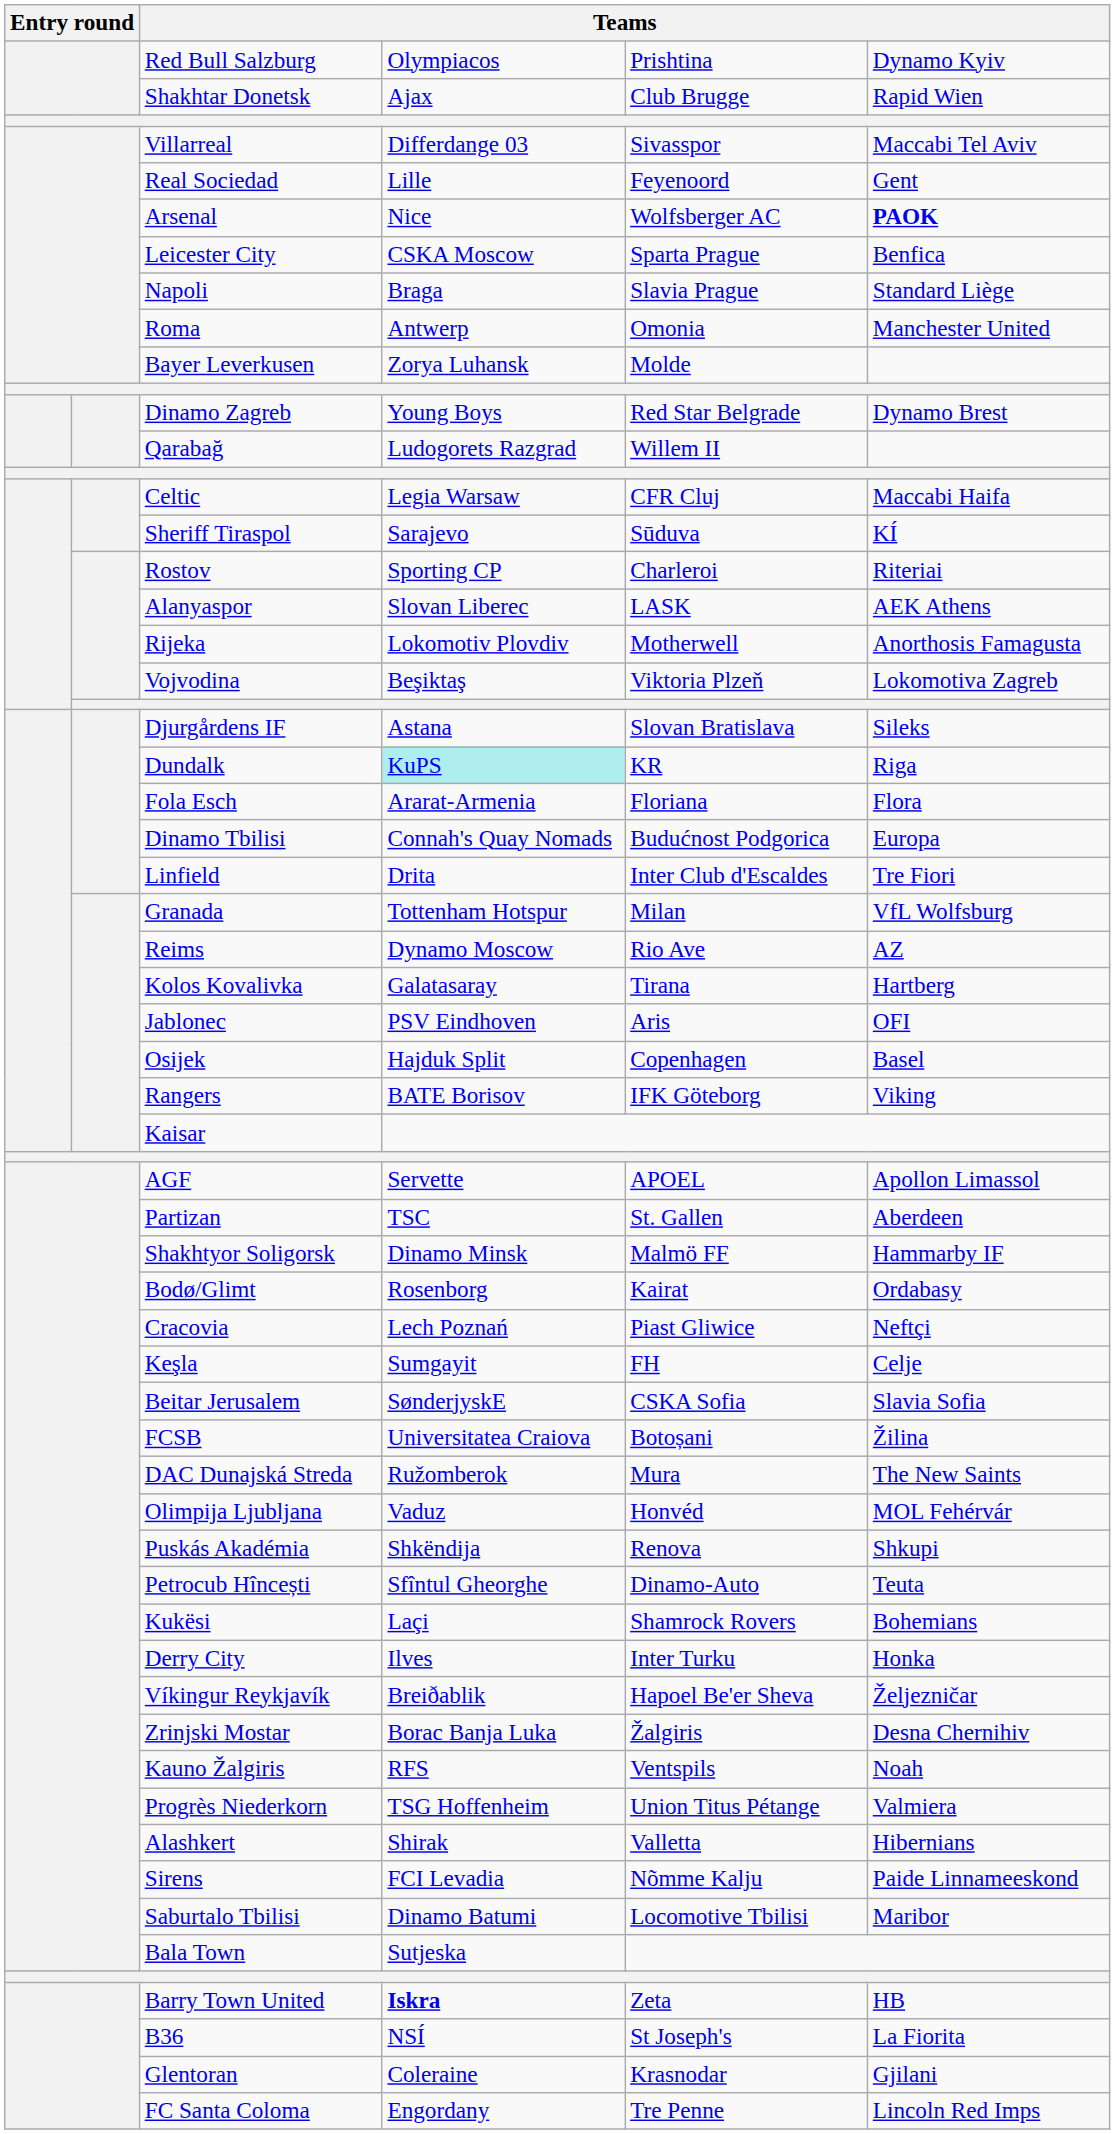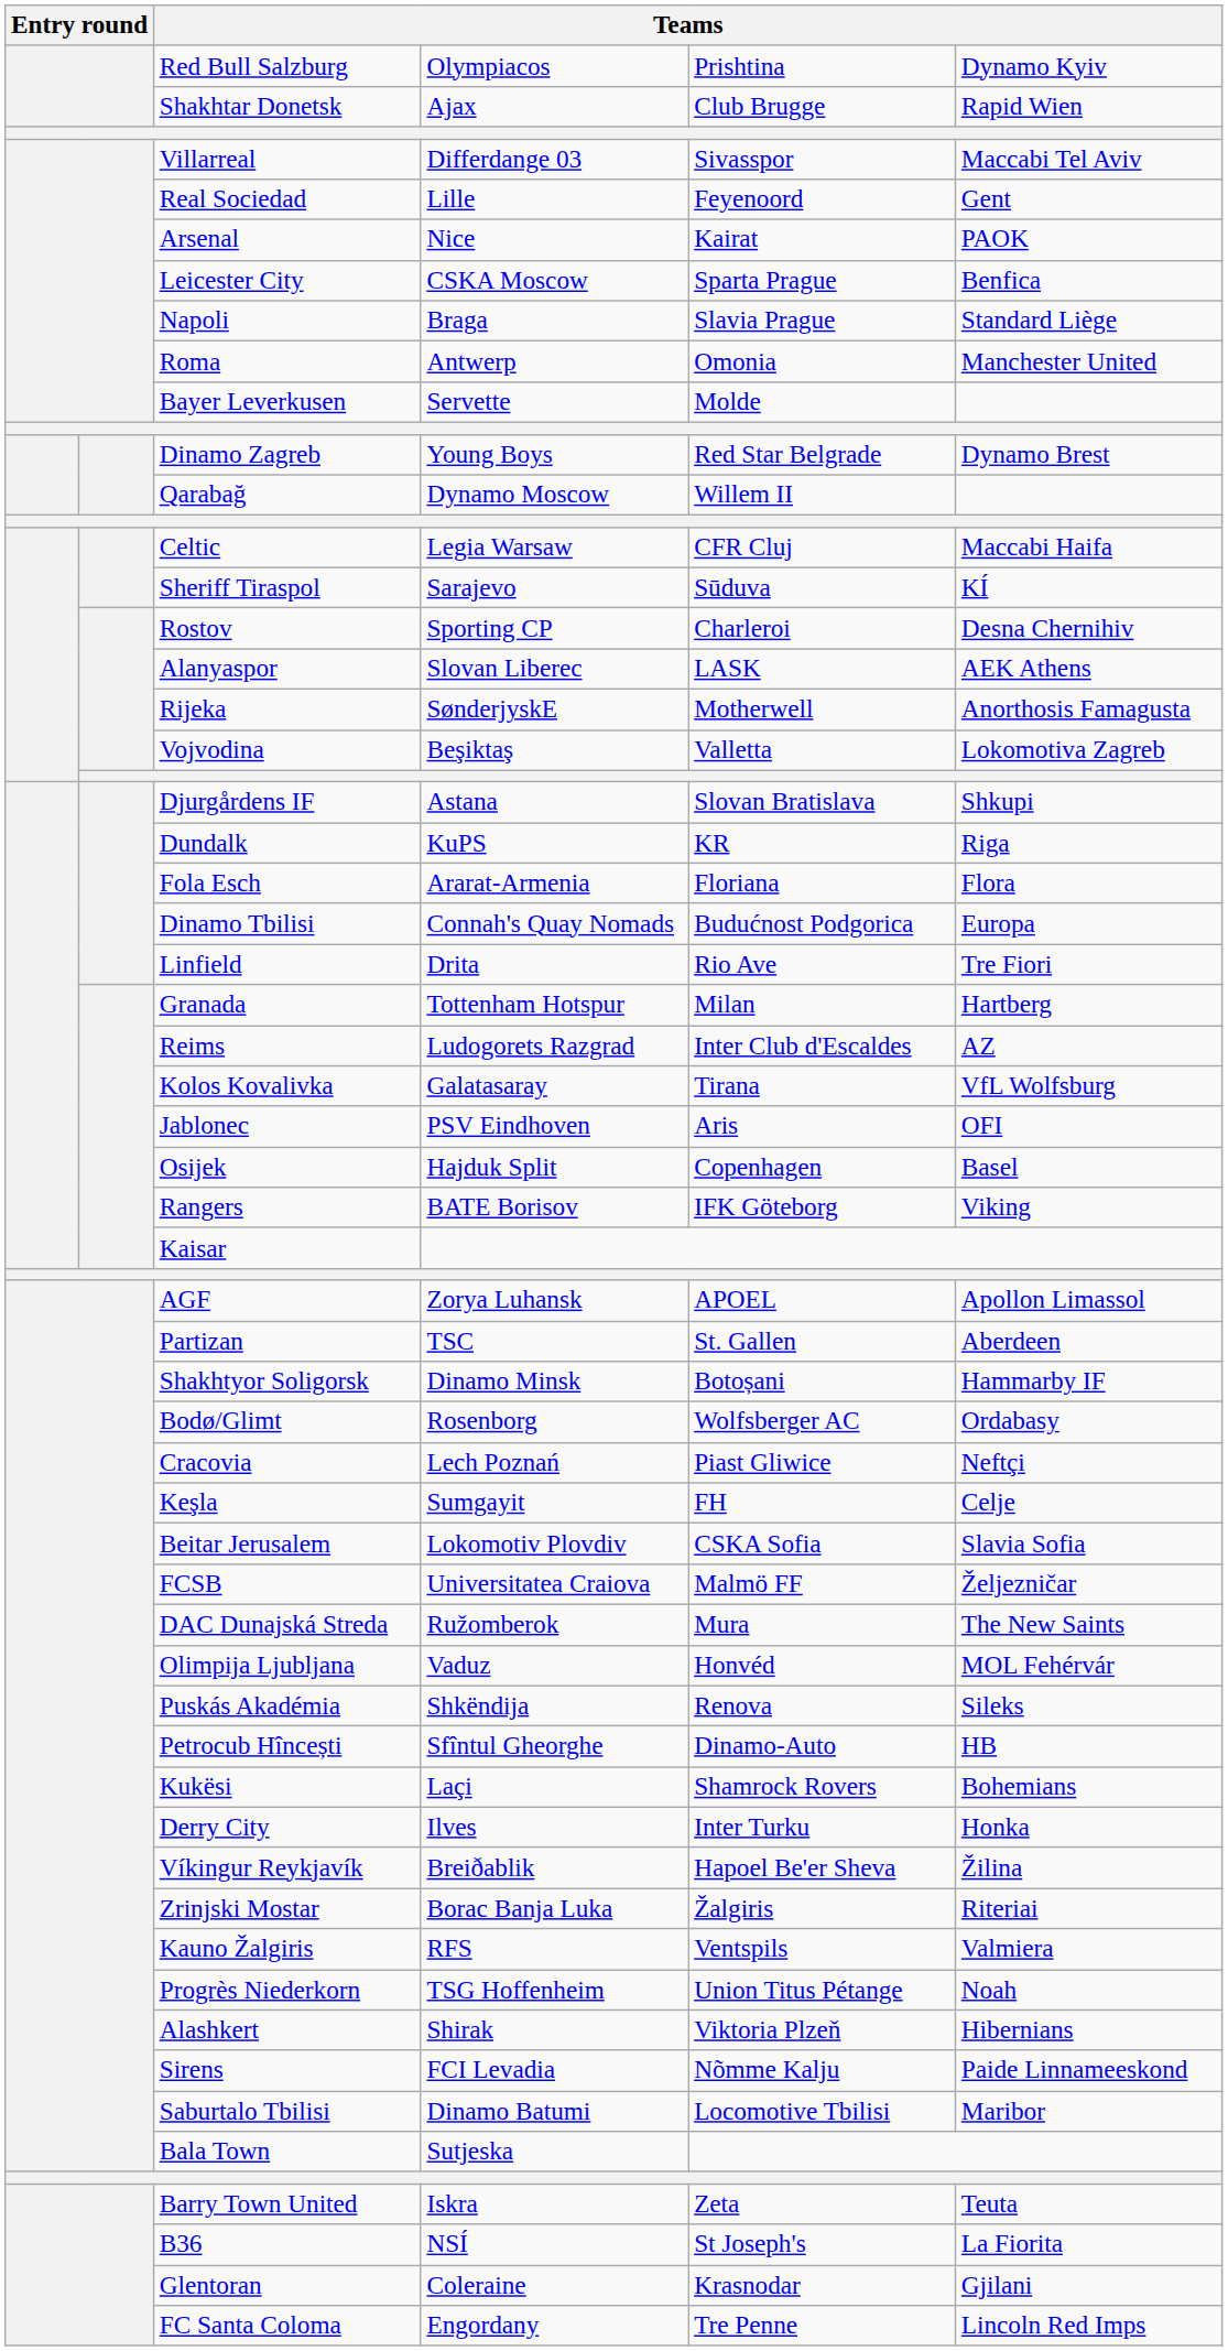Arsenal | column 5: Wolfsberger AC -> Kairat
Arsenal | column 6: bold -> normal
Bayer Leverkusen | column 4: Zorya Luhansk -> Servette
Qarabağ | column 4: Ludogorets Razgrad -> Dynamo Moscow
Rostov | column 6: Riteriai -> Desna Chernihiv
Rijeka | column 4: Lokomotiv Plovdiv -> SønderjyskE
Vojvodina | column 5: Viktoria Plzeň -> Valletta
Djurgårdens IF | column 6: Sileks -> Shkupi
Dundalk | column 4: paleturquoise background -> no background
Linfield | column 5: Inter Club d'Escaldes -> Rio Ave
Granada | column 6: VfL Wolfsburg -> Hartberg
Reims | column 4: Dynamo Moscow -> Ludogorets Razgrad
Reims | column 5: Rio Ave -> Inter Club d'Escaldes
Kolos Kovalivka | column 6: Hartberg -> VfL Wolfsburg
AGF | column 4: Servette -> Zorya Luhansk
Shakhtyor Soligorsk | column 5: Malmö FF -> Botoșani
Bodø/Glimt | column 5: Kairat -> Wolfsberger AC
Beitar Jerusalem | column 4: SønderjyskE -> Lokomotiv Plovdiv
FCSB | column 5: Botoșani -> Malmö FF
FCSB | column 6: Žilina -> Željezničar
Puskás Akadémia | column 6: Shkupi -> Sileks
Petrocub Hîncești | column 6: Teuta -> HB
Víkingur Reykjavík | column 6: Željezničar -> Žilina
Zrinjski Mostar | column 6: Desna Chernihiv -> Riteriai
Kauno Žalgiris | column 6: Noah -> Valmiera
Progrès Niederkorn | column 6: Valmiera -> Noah
Alashkert | column 5: Valletta -> Viktoria Plzeň
Barry Town United | column 4: bold -> normal
Barry Town United | column 6: HB -> Teuta
